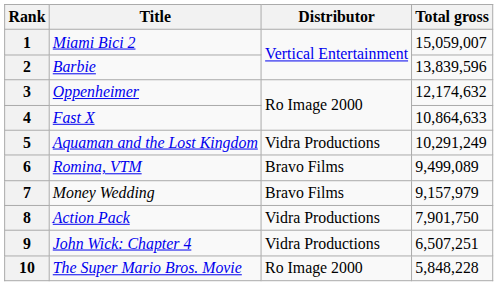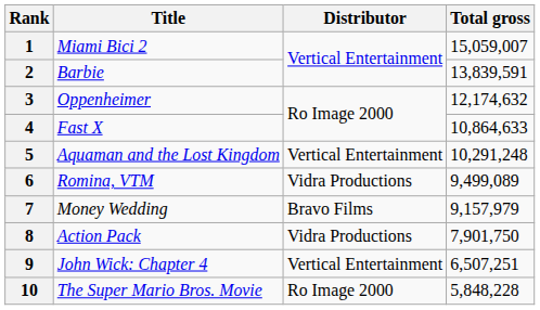2 | Total gross: 13,839,596 -> 13,839,591
5 | Distributor: Vidra Productions -> Vertical Entertainment
5 | Total gross: 10,291,249 -> 10,291,248
6 | Distributor: Bravo Films -> Vidra Productions
9 | Distributor: Vidra Productions -> Vertical Entertainment
